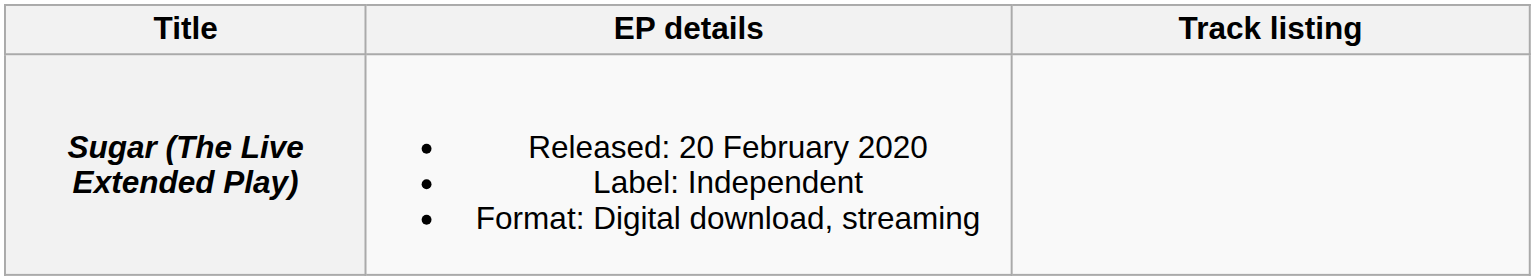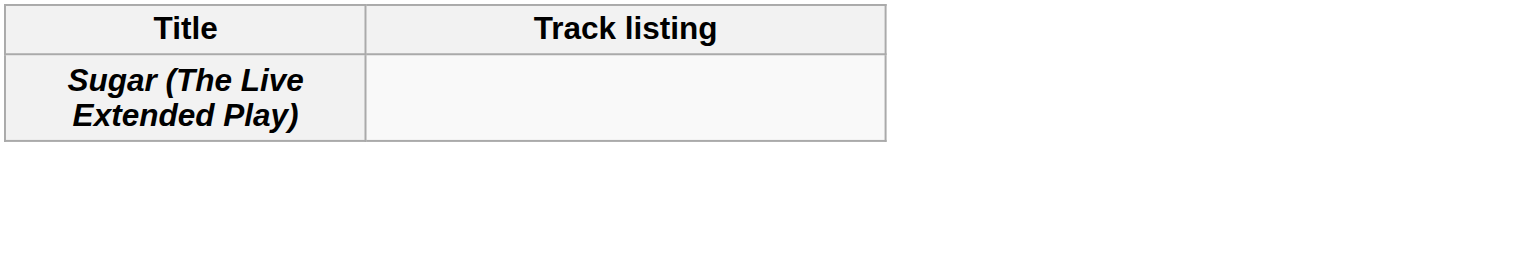- column: EP details | Released: 20 February 2020 Label: Independent Format: Digital download, streaming
